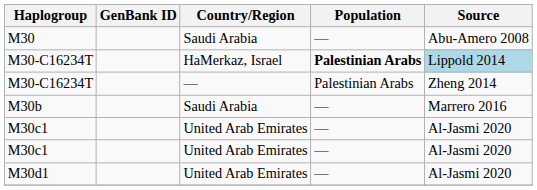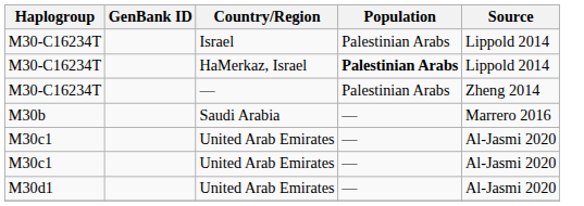- row: M30 | Saudi Arabia | — | Abu-Amero 2008
+ row: M30-C16234T | Israel | Palestinian Arabs | Lippold 2014
M30-C16234T / HaMerkaz, Israel | Source: lightblue background -> no background
